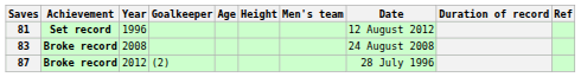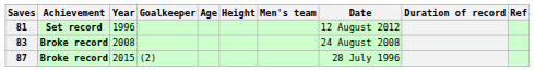87 | Year: 2012 -> 2015
